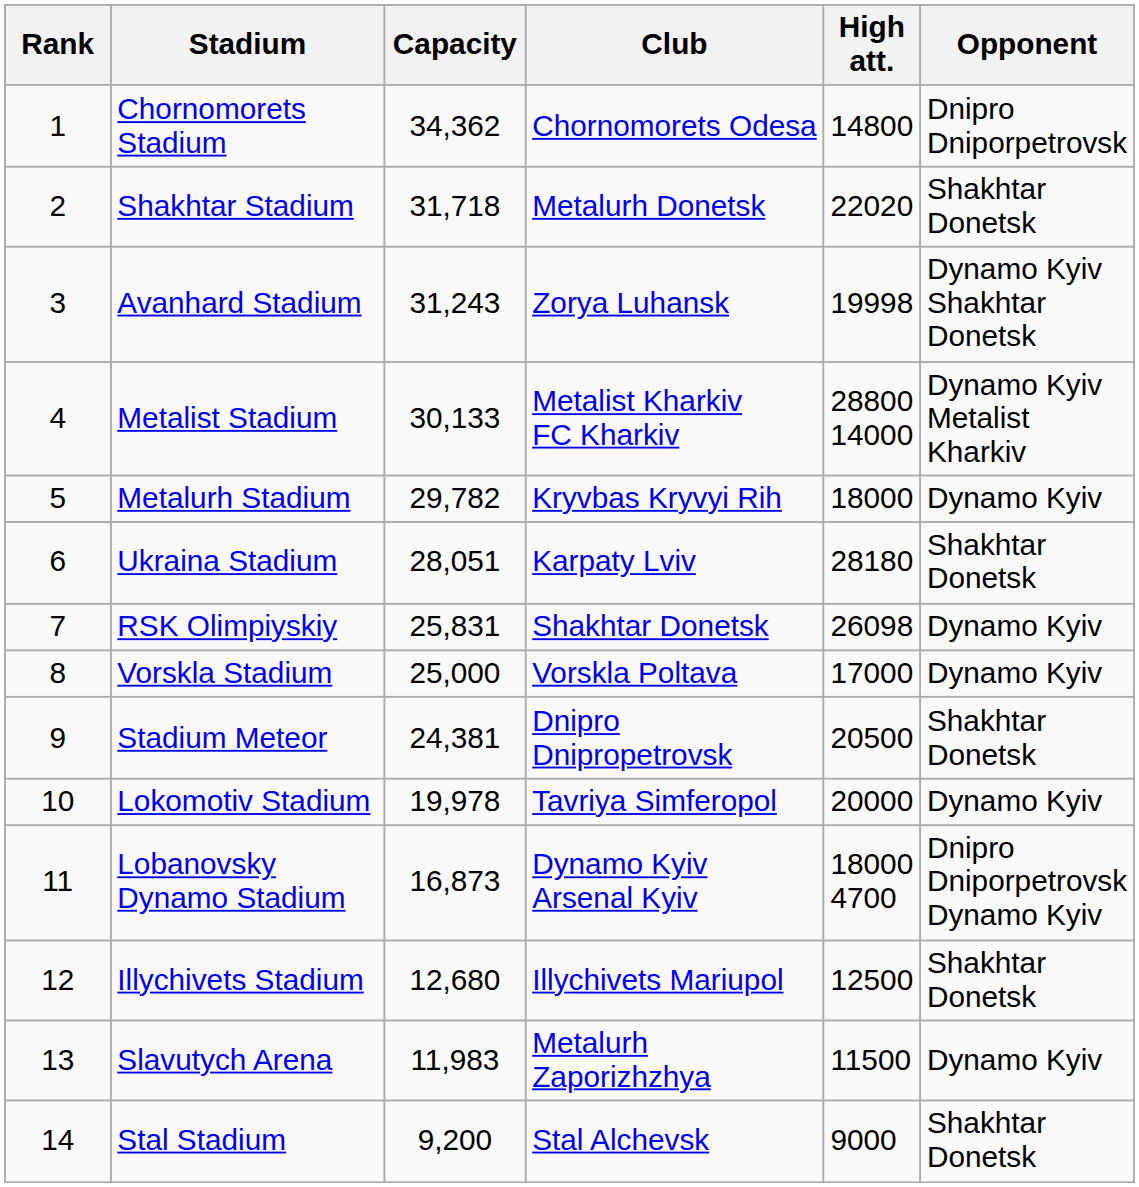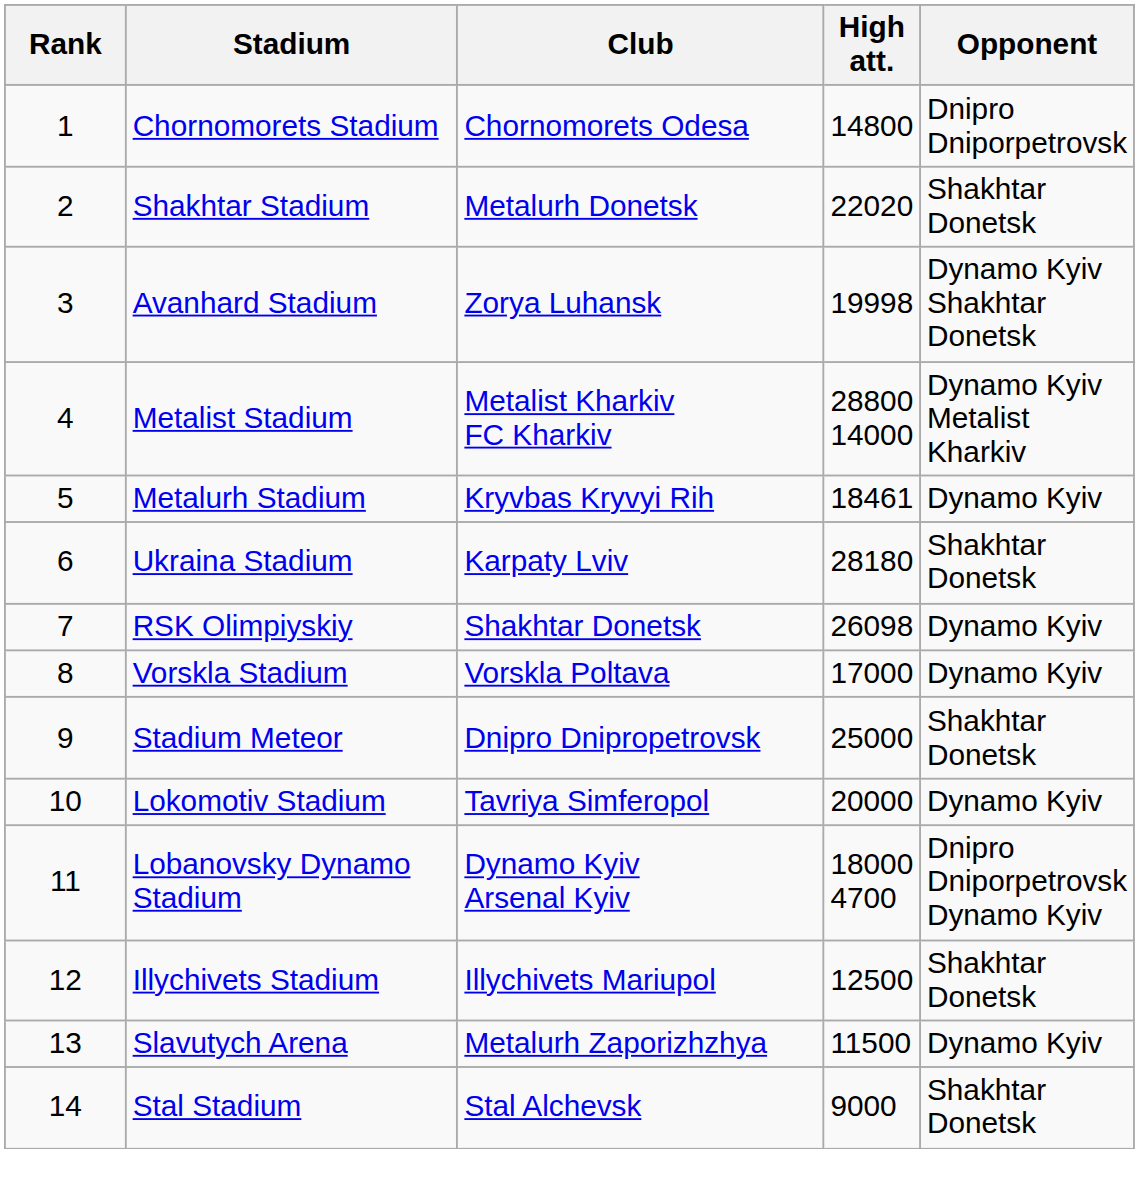- column: Capacity | 34,362 | 31,718 | 31,243 | 30,133 | 29,782 | 28,051 | 25,831 | 25,000 | 24,381 | 19,978 | 16,873 | 12,680 | 11,983 | 9,200
Metalurh Stadium | High att.: 18000 -> 18461
Stadium Meteor | High att.: 20500 -> 25000
